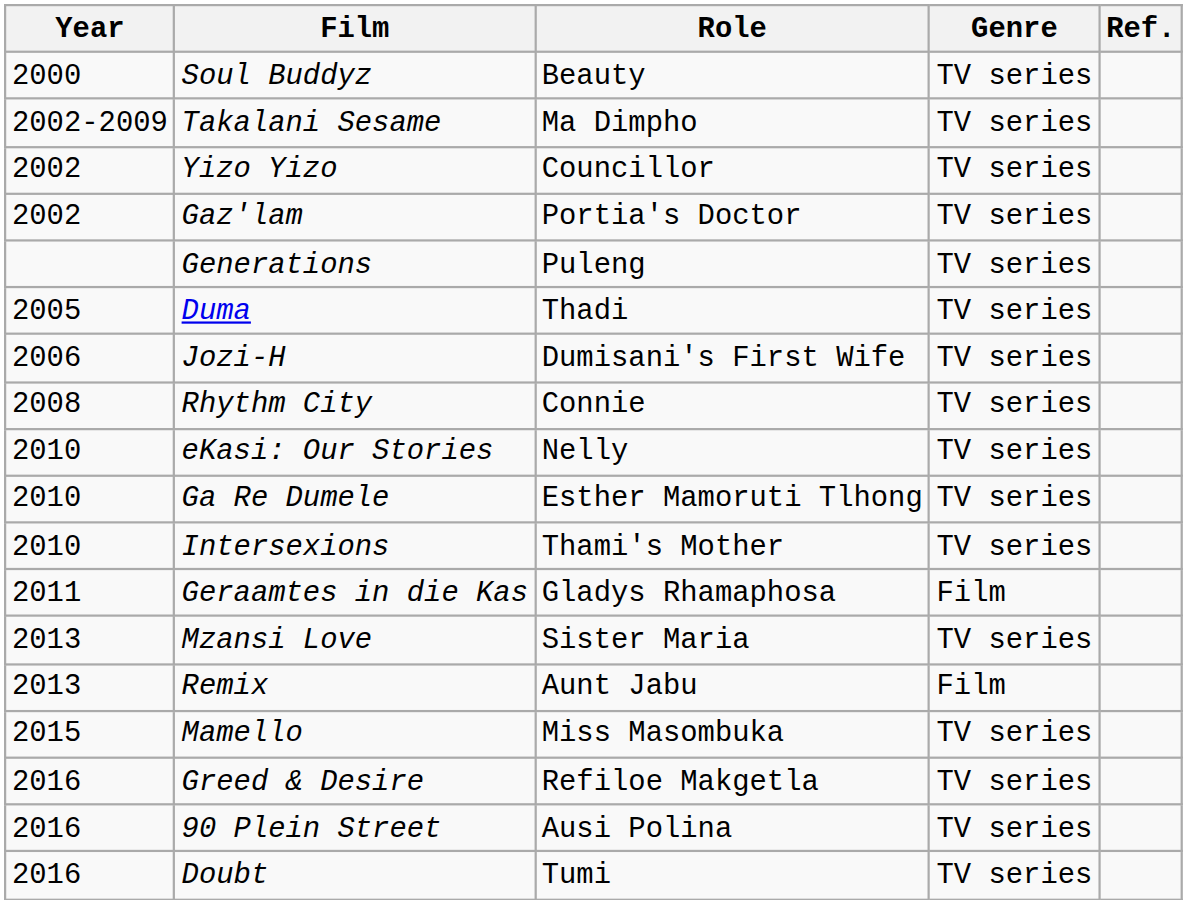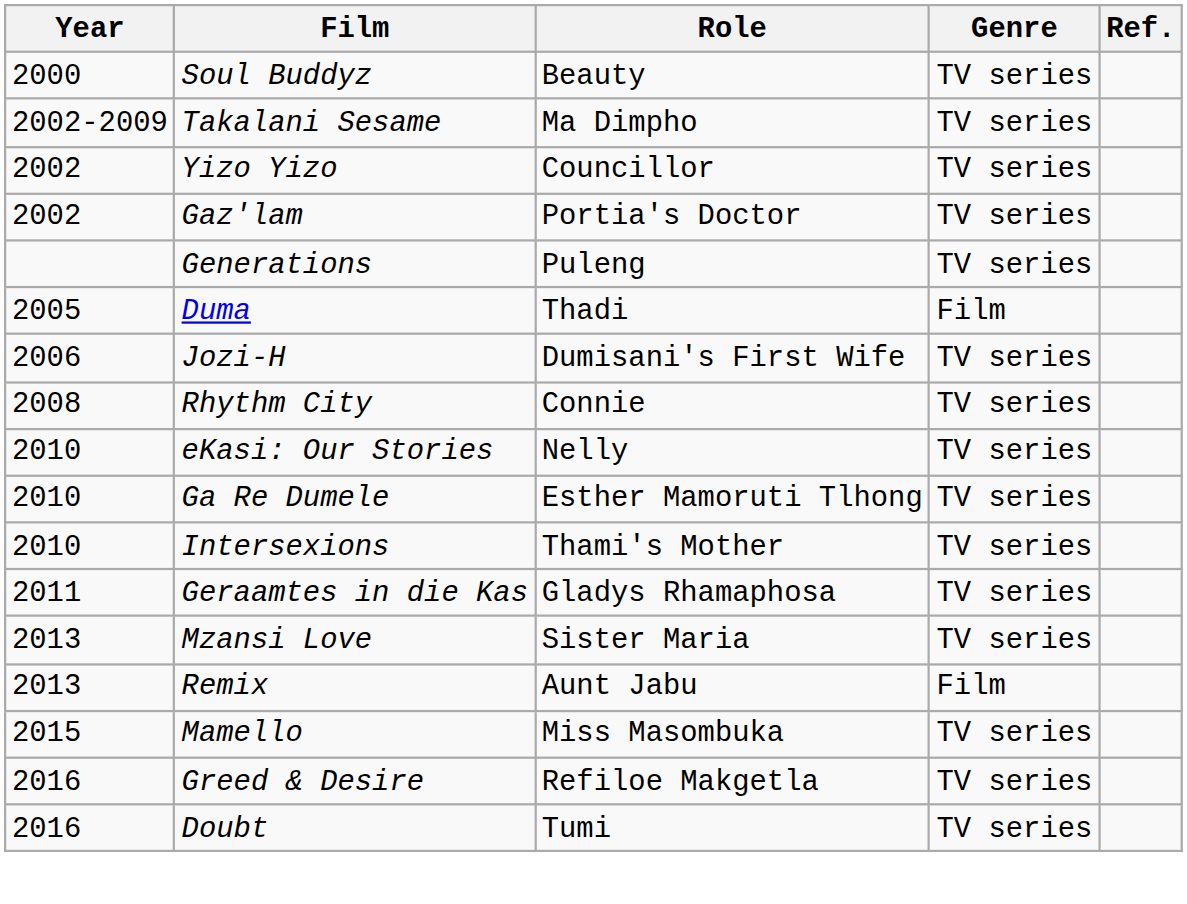Duma | Genre: TV series -> Film
Geraamtes in die Kas | Genre: Film -> TV series
- row: 2016 | 90 Plein Street | Ausi Polina | TV series
